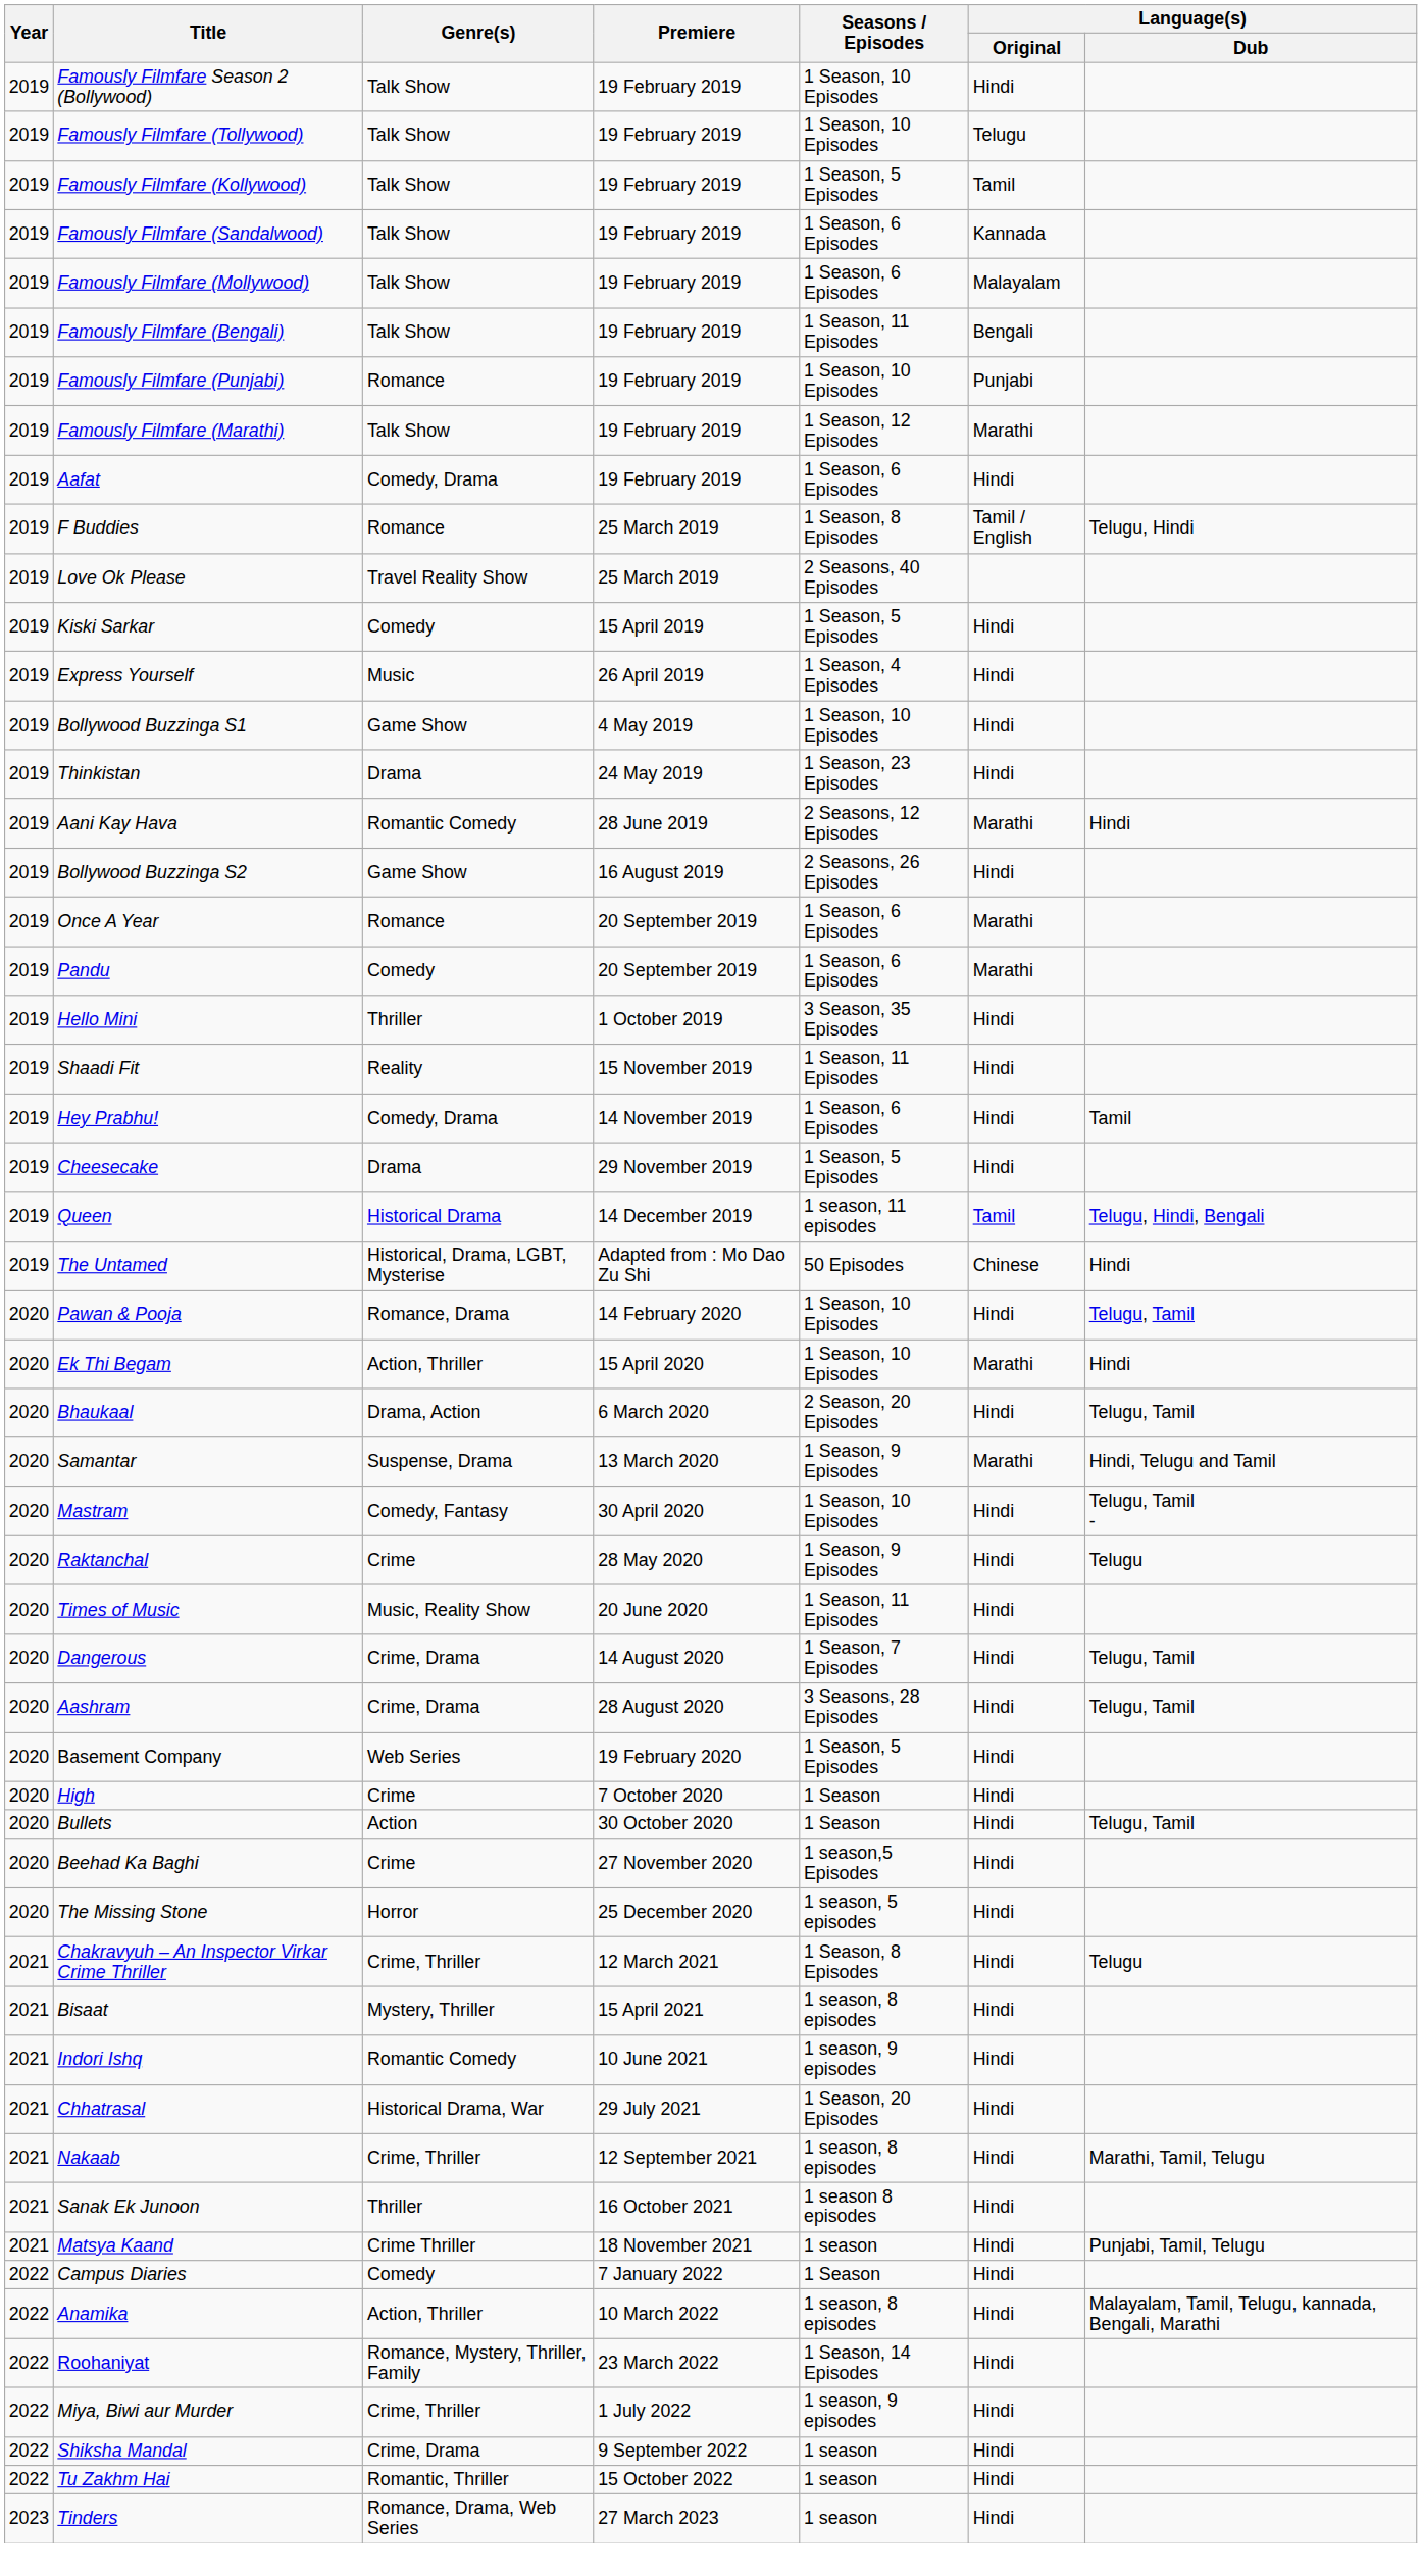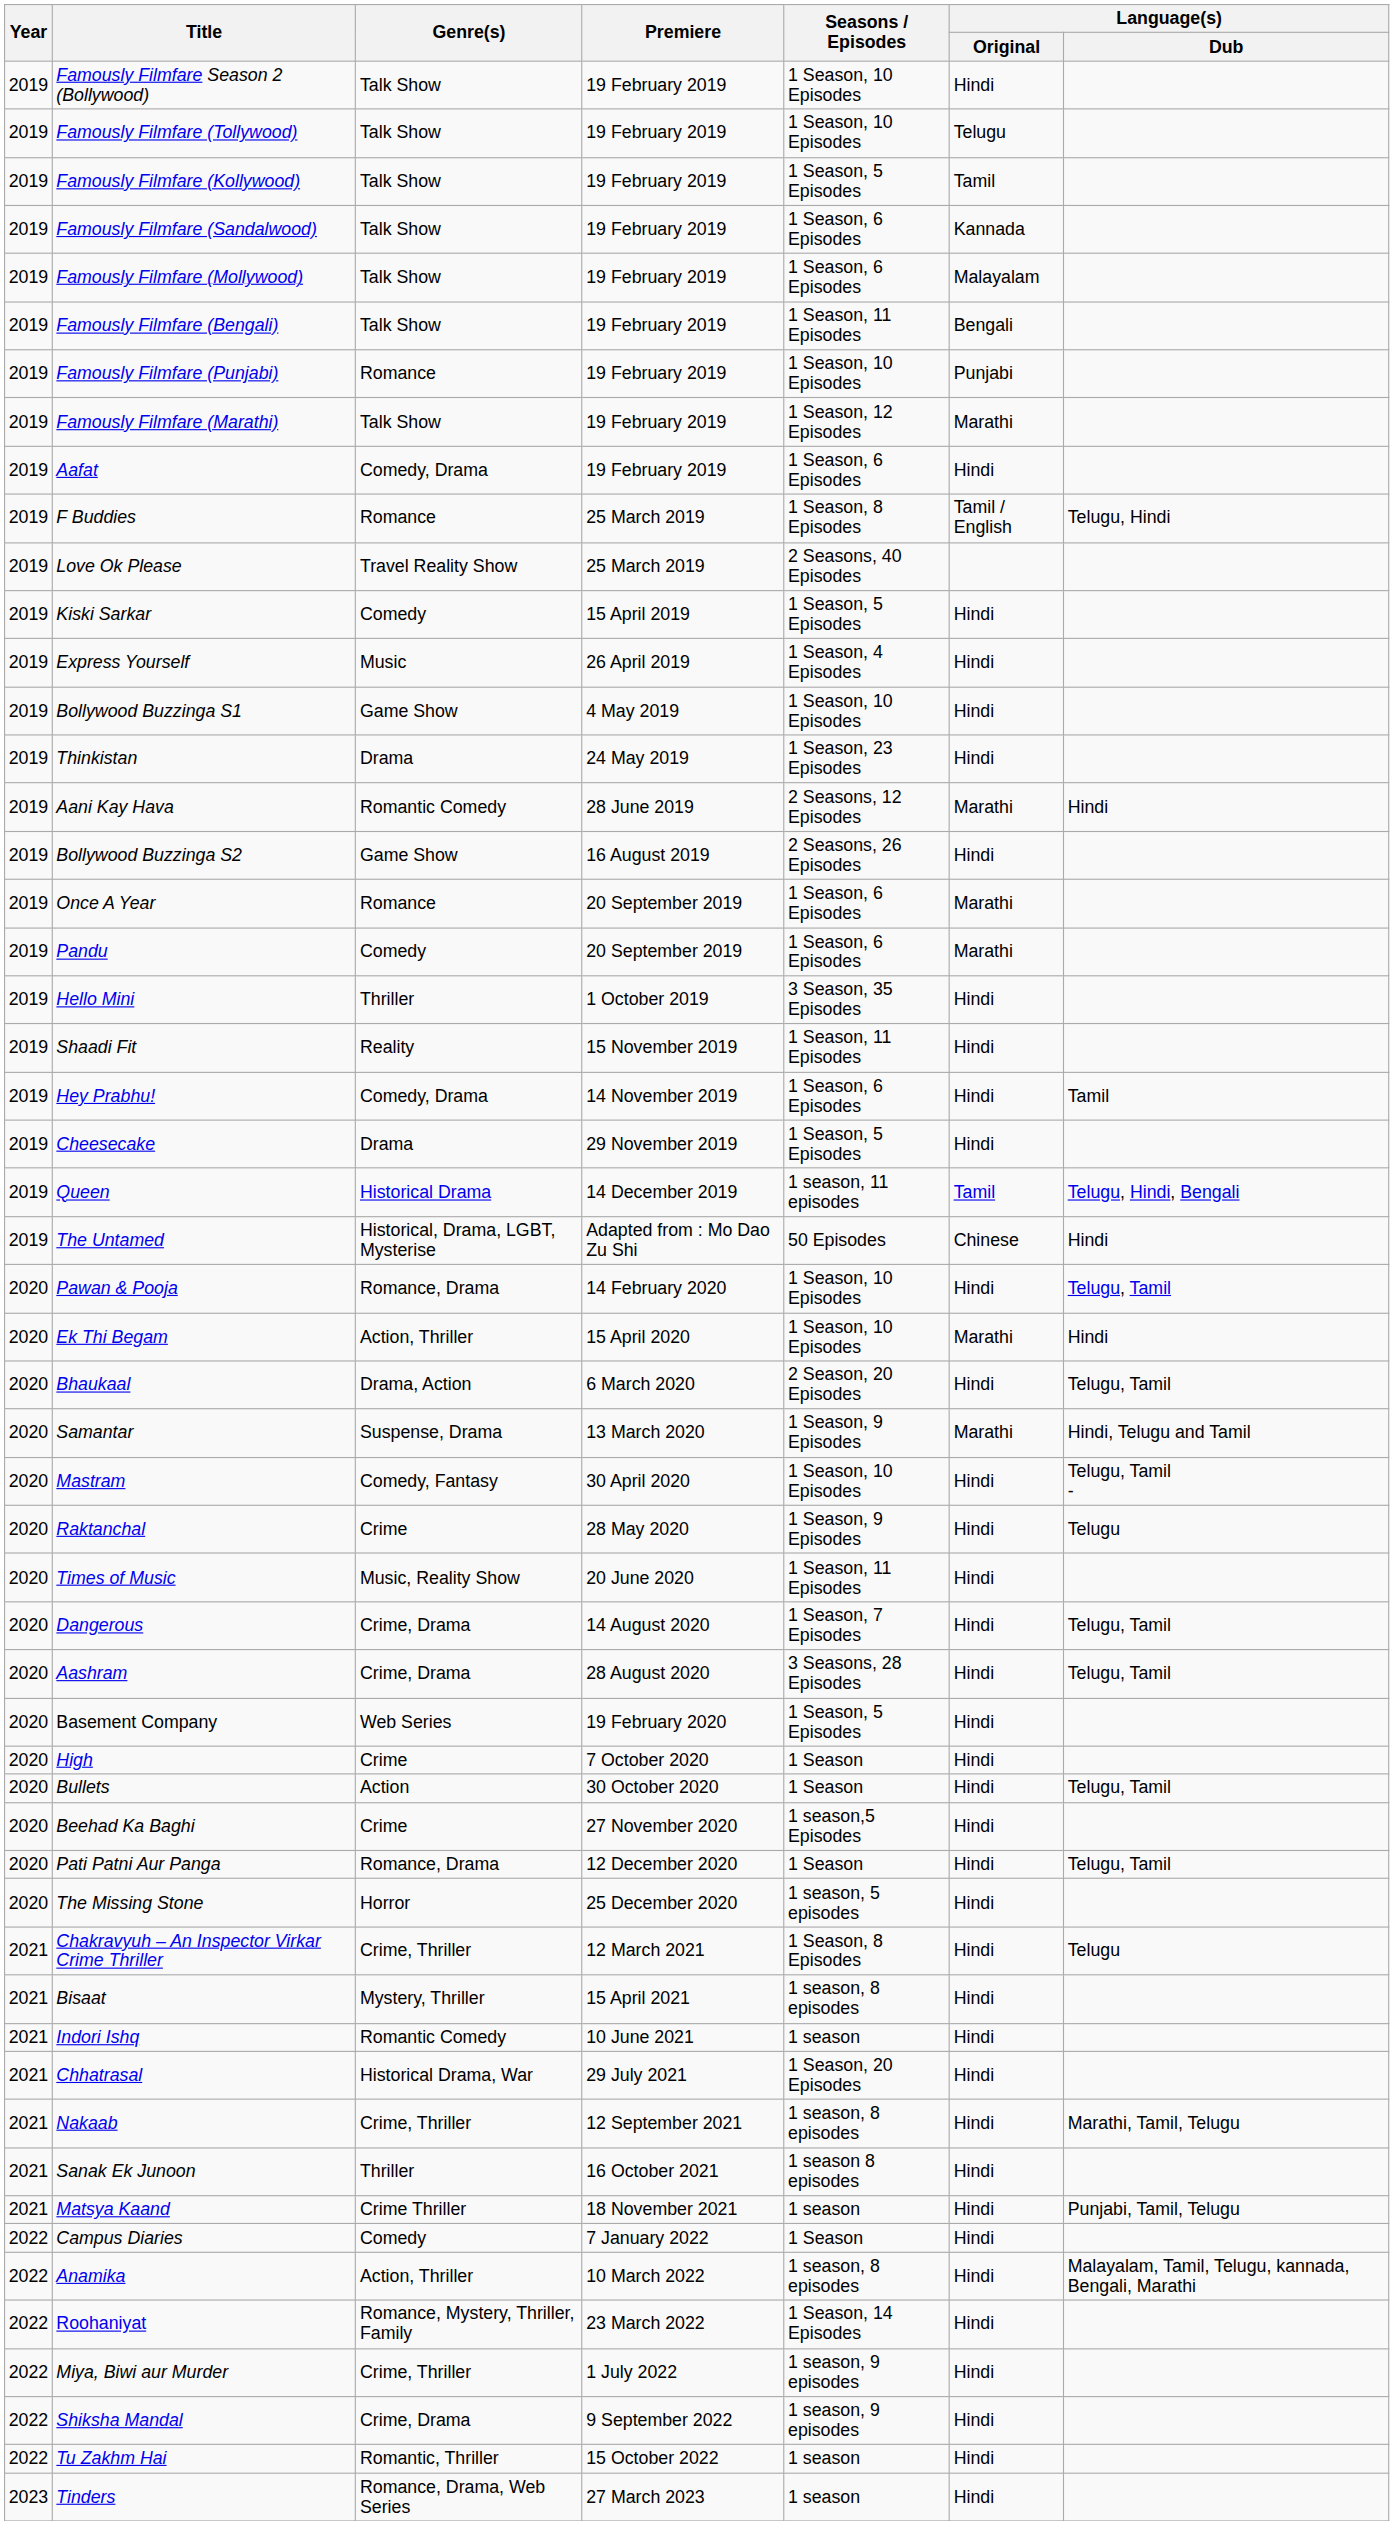+ row: 2020 | Pati Patni Aur Panga | Romance, Drama | 12 December 2020 | 1 Season | Hindi | Telugu, Tamil
Indori Ishq | Seasons / Episodes: 1 season, 9 episodes -> 1 season
Shiksha Mandal | Seasons / Episodes: 1 season -> 1 season, 9 episodes
